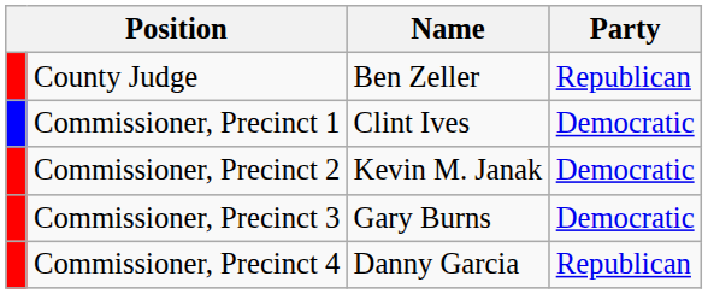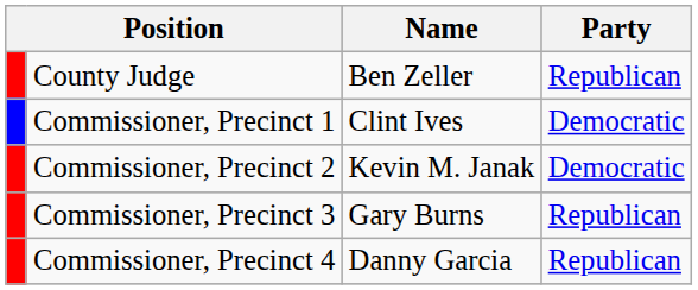Commissioner, Precinct 3 | Party: Democratic -> Republican
